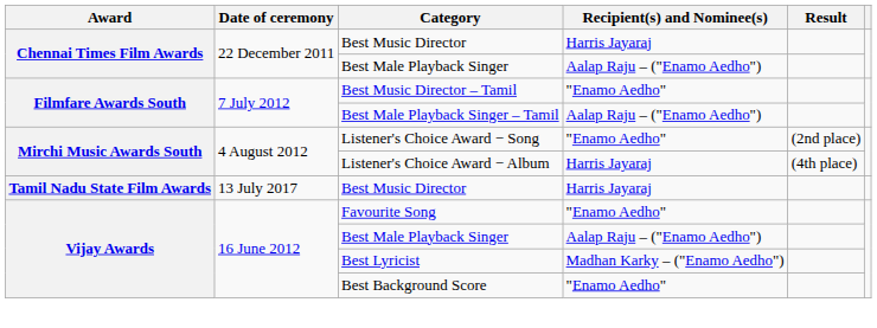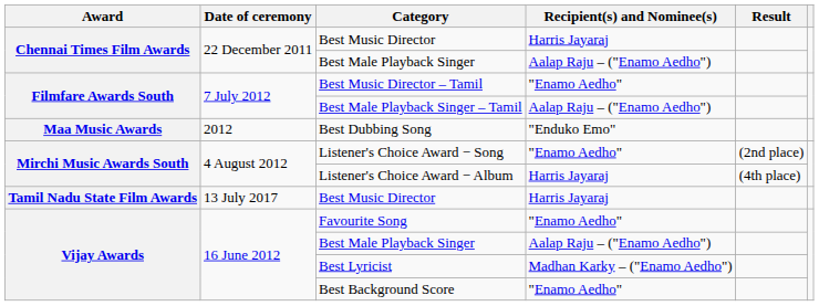+ row: Maa Music Awards | 2012 | Best Dubbing Song | "Enduko Emo"
